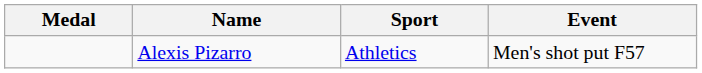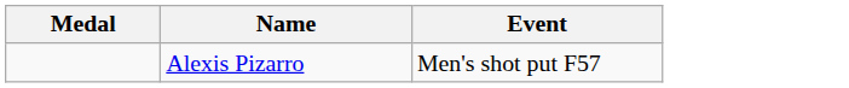- column: Sport | Athletics
